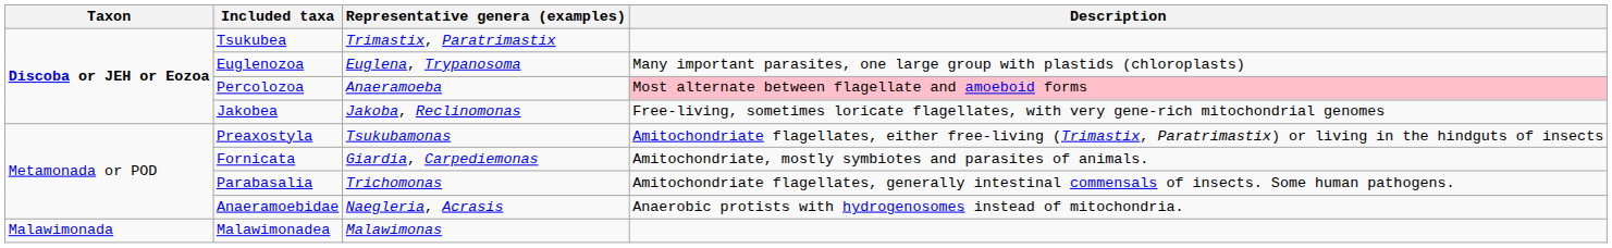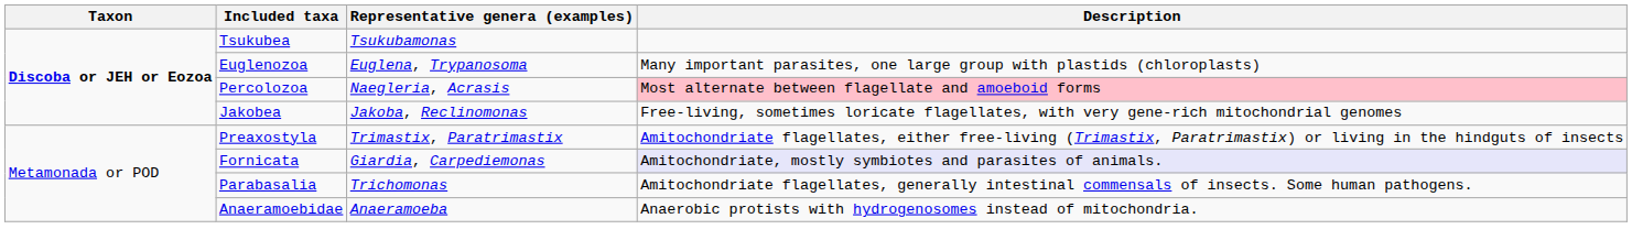Tsukubea | Representative genera (examples): Trimastix, Paratrimastix -> Tsukubamonas
Percolozoa | Representative genera (examples): Anaeramoeba -> Naegleria, Acrasis
Preaxostyla | Representative genera (examples): Tsukubamonas -> Trimastix, Paratrimastix
Fornicata | Description: no background -> lavender background
Anaeramoebidae | Representative genera (examples): Naegleria, Acrasis -> Anaeramoeba
- row: Malawimonada | Malawimonadea | Malawimonas
